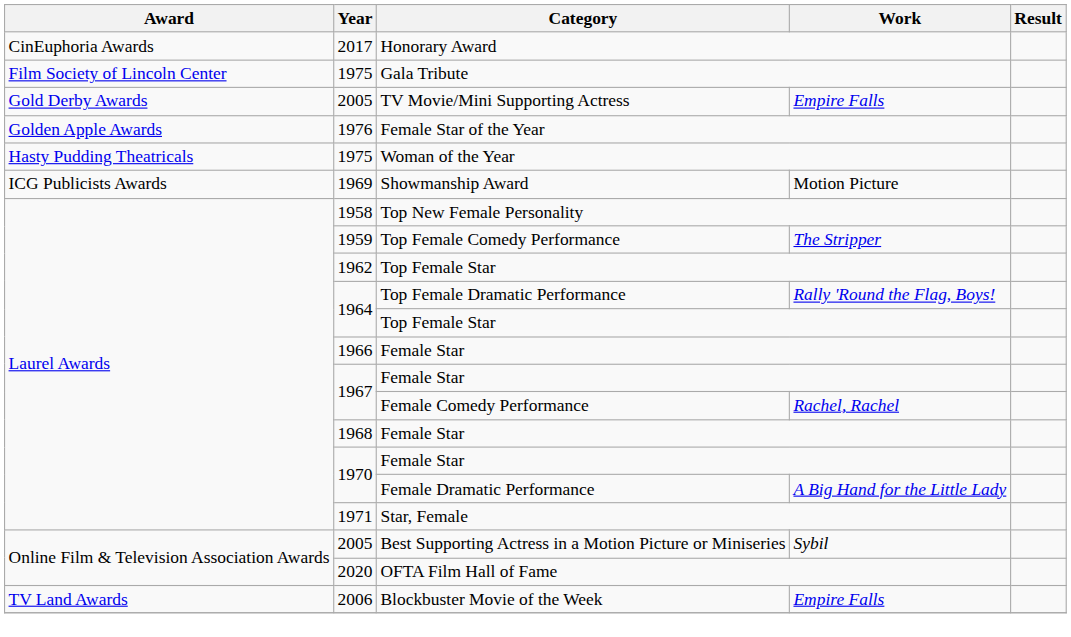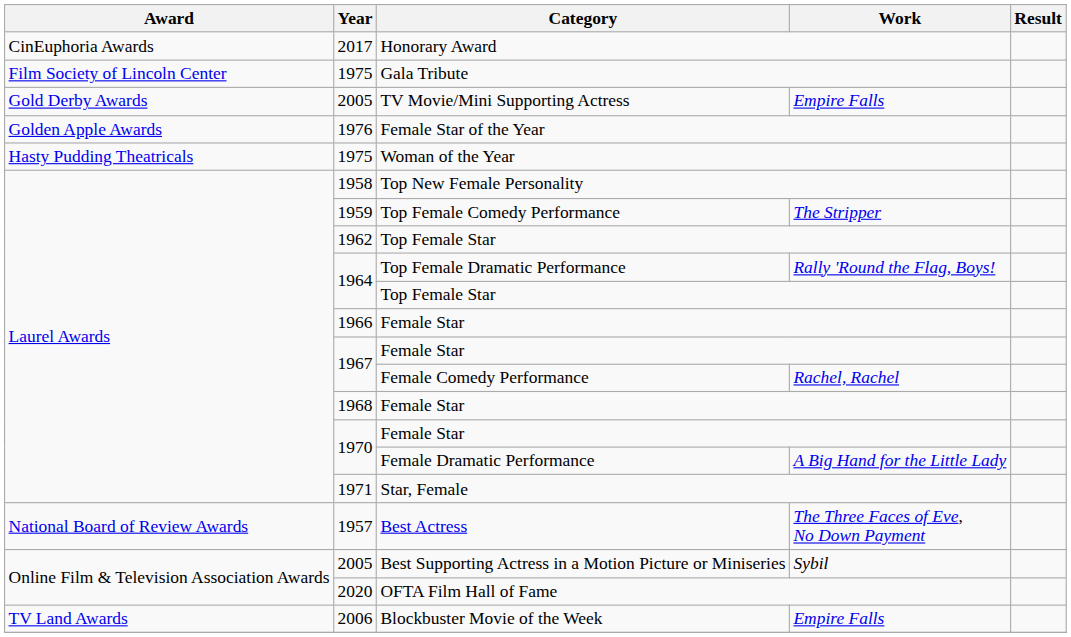- row: ICG Publicists Awards | 1969 | Showmanship Award | Motion Picture
+ row: National Board of Review Awards | 1957 | Best Actress | The Three Faces of Eve, No Down Payment
